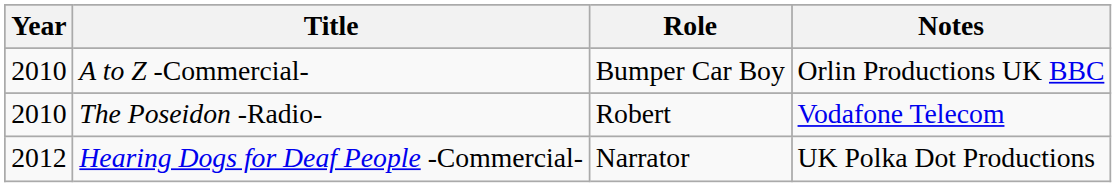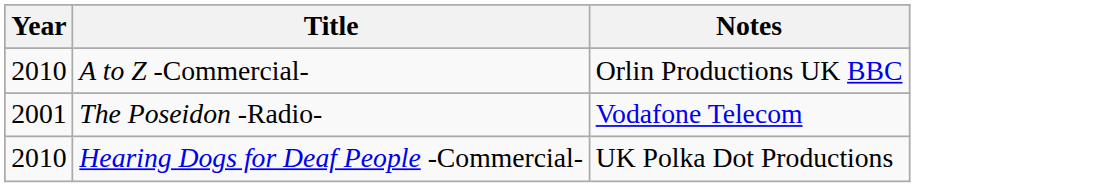- column: Role | Bumper Car Boy | Robert | Narrator
The Poseidon -Radio- | Year: 2010 -> 2001
Hearing Dogs for Deaf People -Commercial- | Year: 2012 -> 2010
